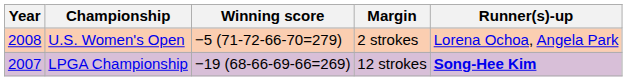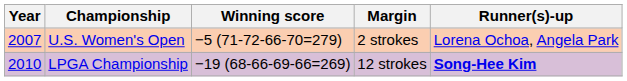U.S. Women's Open | Year: 2008 -> 2007
LPGA Championship | Year: 2007 -> 2010
